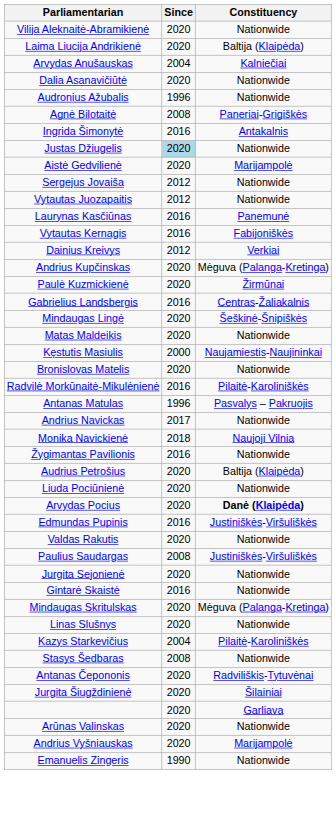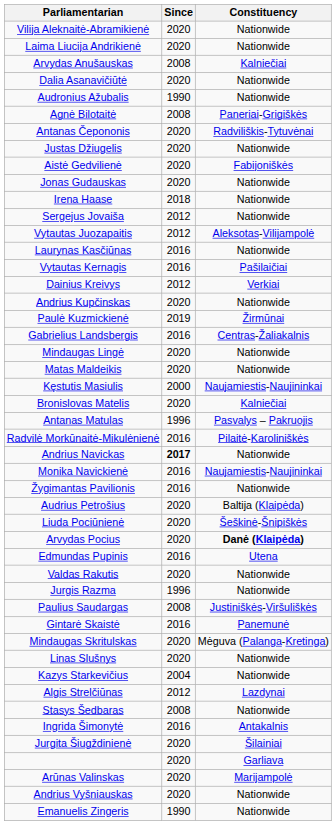Laima Liucija Andrikienė | Constituency: Baltija (Klaipėda) -> Nationwide
Arvydas Anušauskas | Since: 2004 -> 2008
Audronius Ažubalis | Since: 1996 -> 1990
rows swapped: Antanas Čepononis <-> Ingrida Šimonytė
Justas Džiugelis | Since: lightblue background -> no background
Aistė Gedvilienė | Constituency: Marijampolė -> Fabijoniškės
+ row: Jonas Gudauskas | 2020 | Nationwide
+ row: Irena Haase | 2018 | Nationwide
Vytautas Juozapaitis | Constituency: Nationwide -> Aleksotas-Vilijampolė
Laurynas Kasčiūnas | Constituency: Panemunė -> Nationwide
Vytautas Kernagis | Constituency: Fabijoniškės -> Pašilaičiai
Andrius Kupčinskas | Constituency: Mėguva (Palanga-Kretinga) -> Nationwide
Paulė Kuzmickienė | Since: 2020 -> 2019
Mindaugas Lingė | Constituency: Šeškinė-Šnipiškės -> Nationwide
Bronislovas Matelis | Constituency: Nationwide -> Kalniečiai
rows swapped: Antanas Matulas <-> Radvilė Morkūnaitė-Mikulėnienė
Andrius Navickas | Since: normal -> bold
Monika Navickienė | Since: 2018 -> 2016
Monika Navickienė | Constituency: Naujoji Vilnia -> Naujamiestis-Naujininkai
Liuda Pociūnienė | Constituency: Nationwide -> Šeškinė-Šnipiškės
Edmundas Pupinis | Constituency: Justiniškės-Viršuliškės -> Utena
+ row: Jurgis Razma | 1996 | Nationwide
- row: Jurgita Sejonienė | 2020 | Nationwide
Gintarė Skaistė | Constituency: Nationwide -> Panemunė
Kazys Starkevičius | Constituency: Pilaitė-Karoliniškės -> Nationwide
+ row: Algis Strelčiūnas | 2012 | Lazdynai
Arūnas Valinskas | Constituency: Nationwide -> Marijampolė
Andrius Vyšniauskas | Constituency: Marijampolė -> Nationwide
